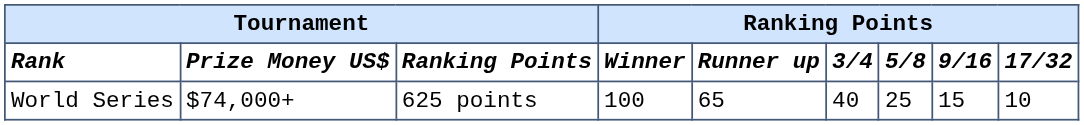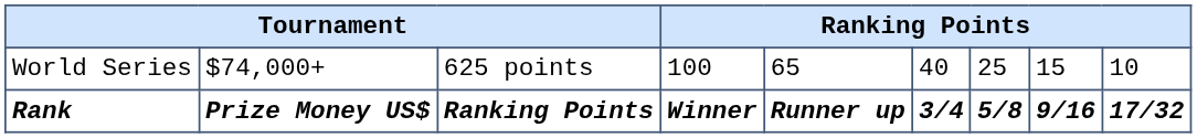rows swapped: Rank <-> World Series
